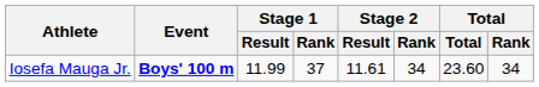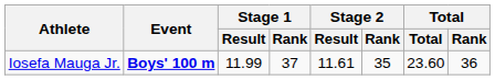Iosefa Mauga Jr. | Stage 2 / Rank: 34 -> 35
Iosefa Mauga Jr. | Total / Rank: 34 -> 36
